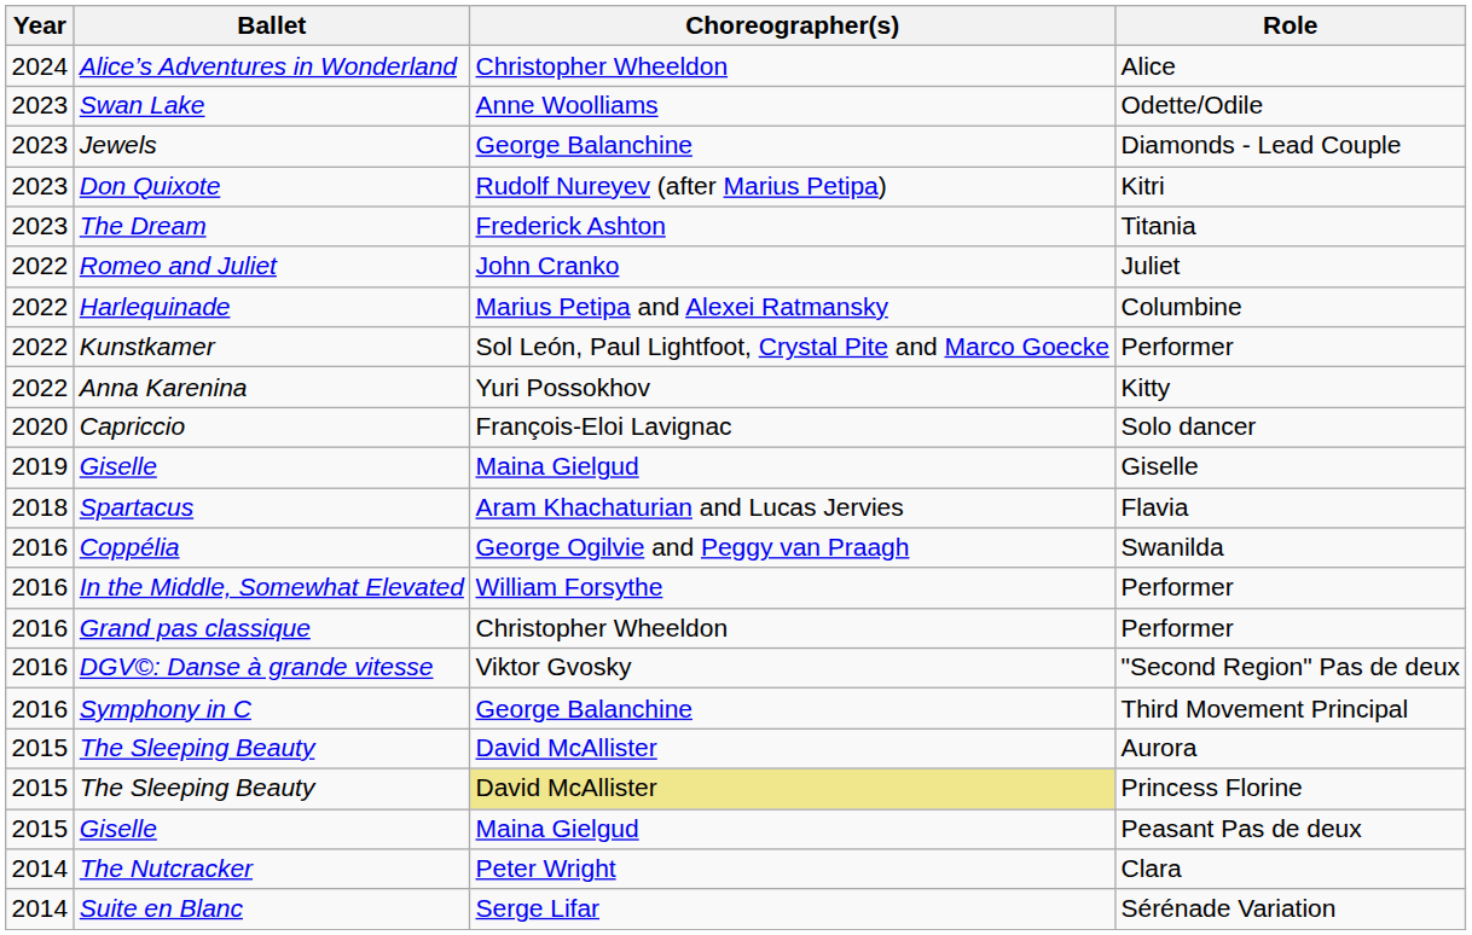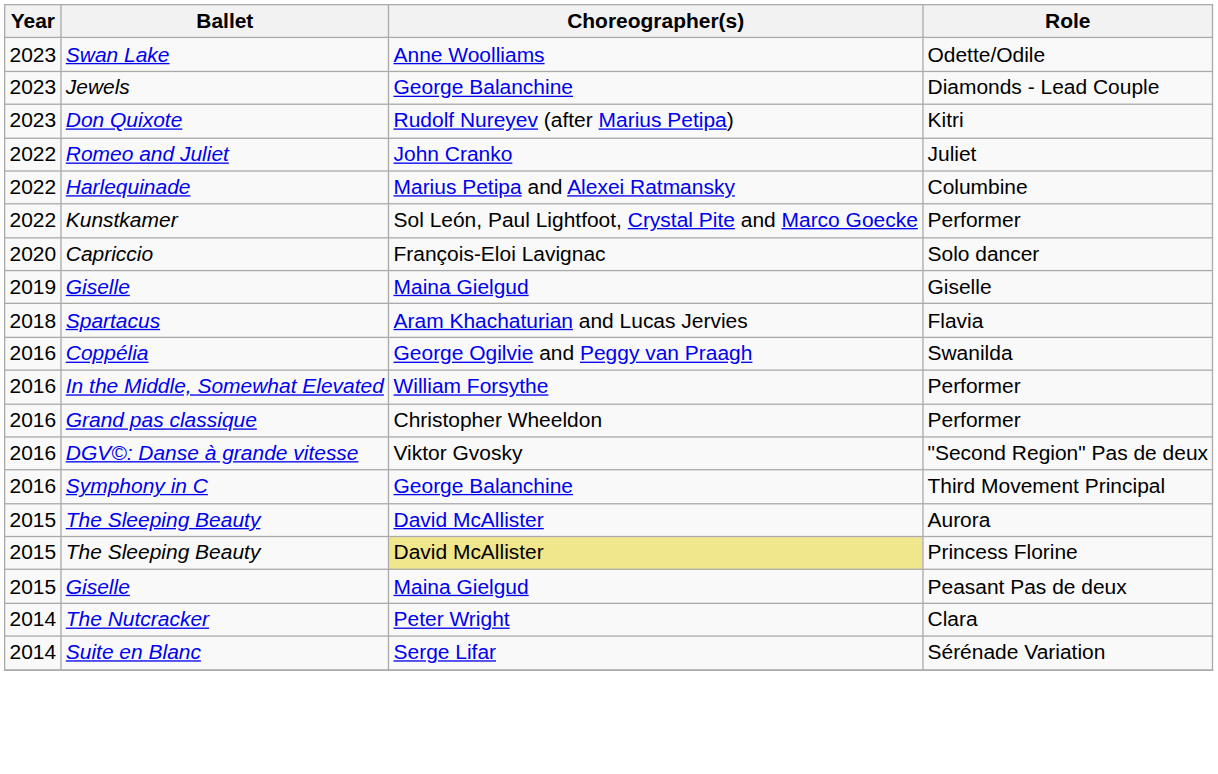- row: 2024 | Alice’s Adventures in Wonderland | Christopher Wheeldon | Alice
- row: 2023 | The Dream | Frederick Ashton | Titania
- row: 2022 | Anna Karenina | Yuri Possokhov | Kitty
